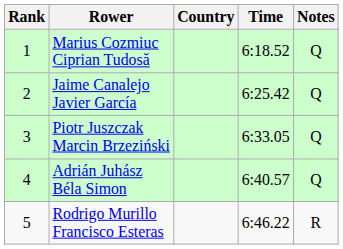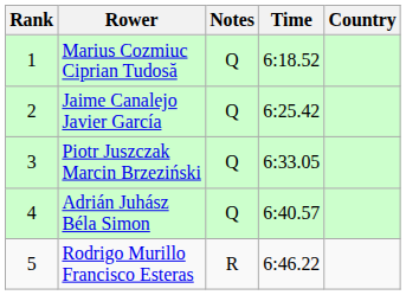columns swapped: Country <-> Notes
